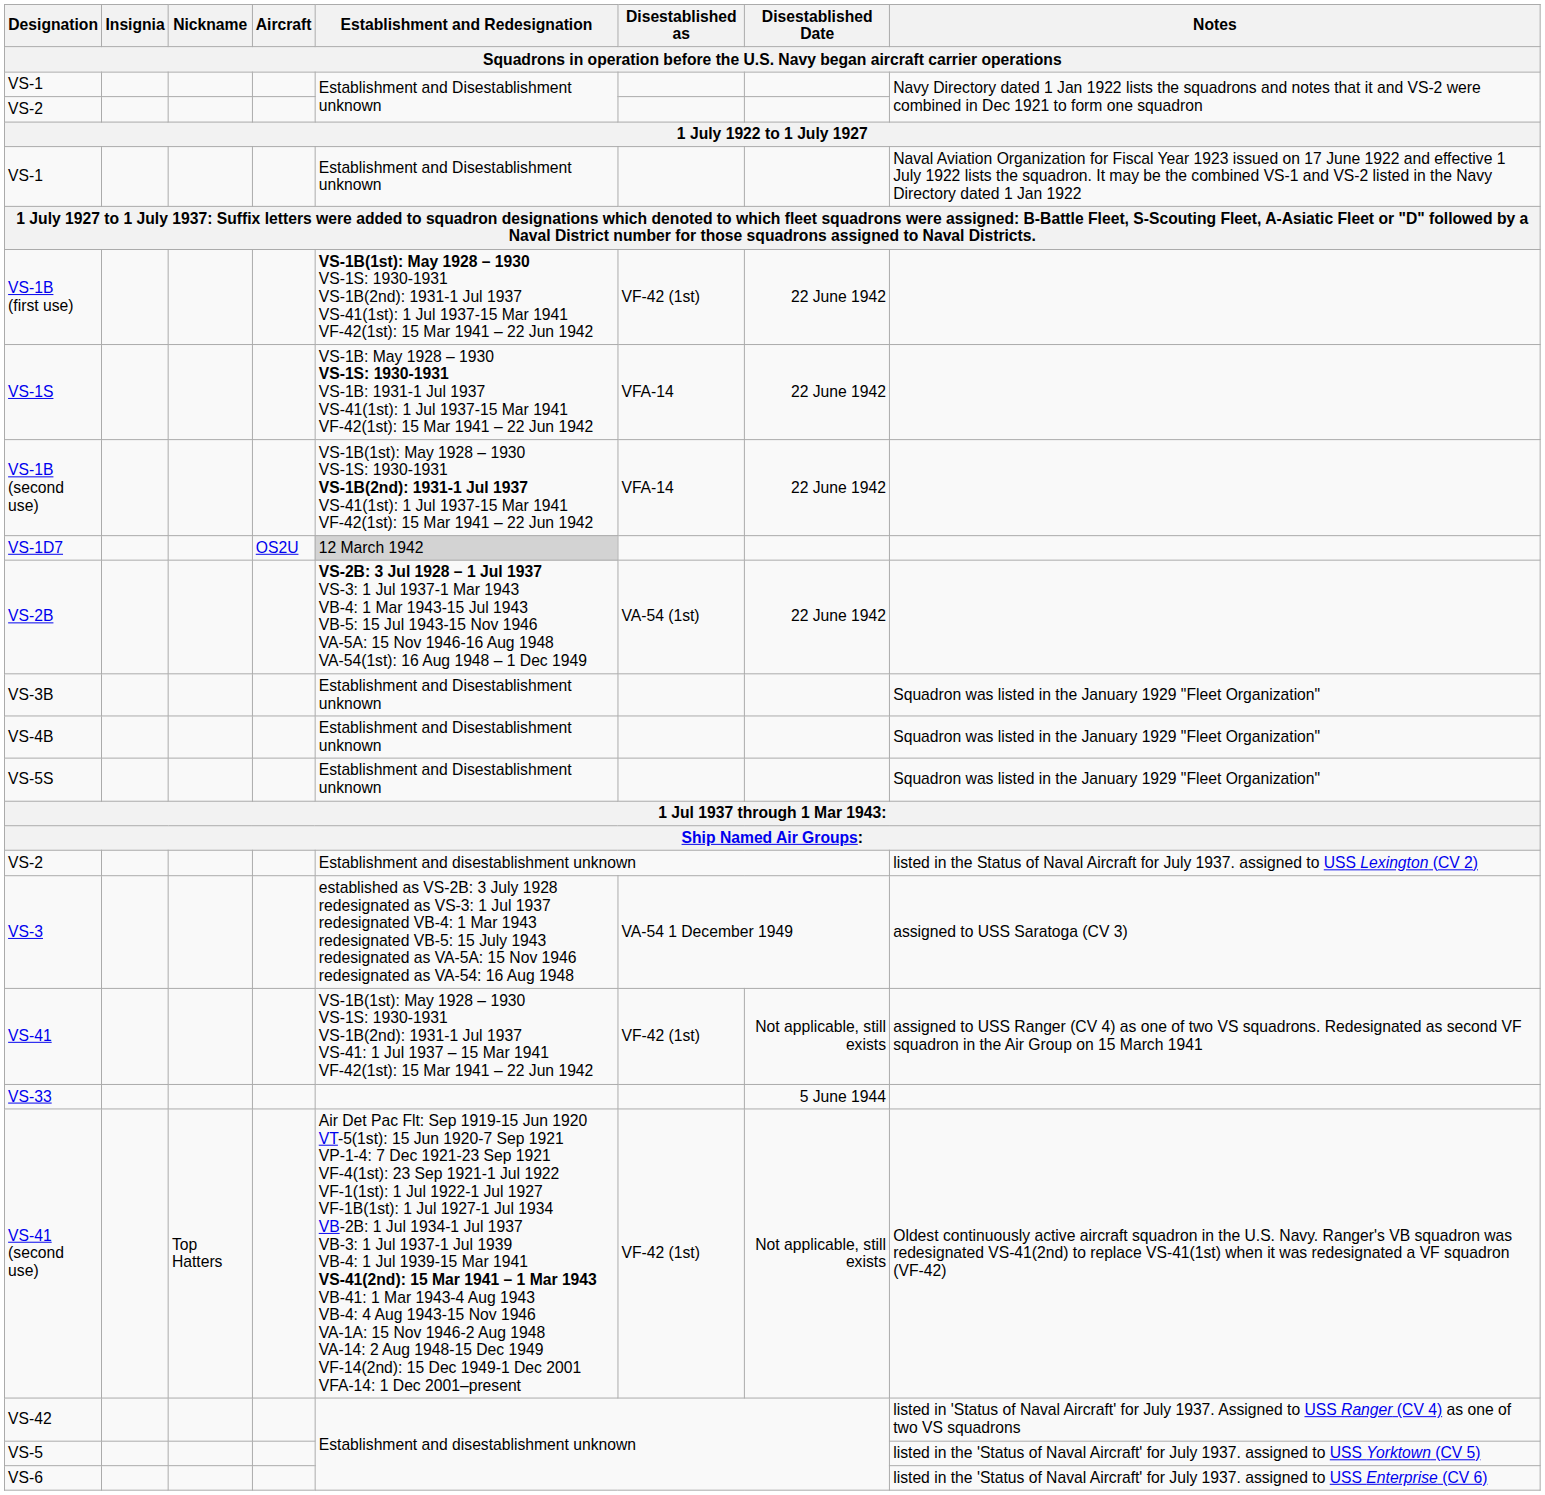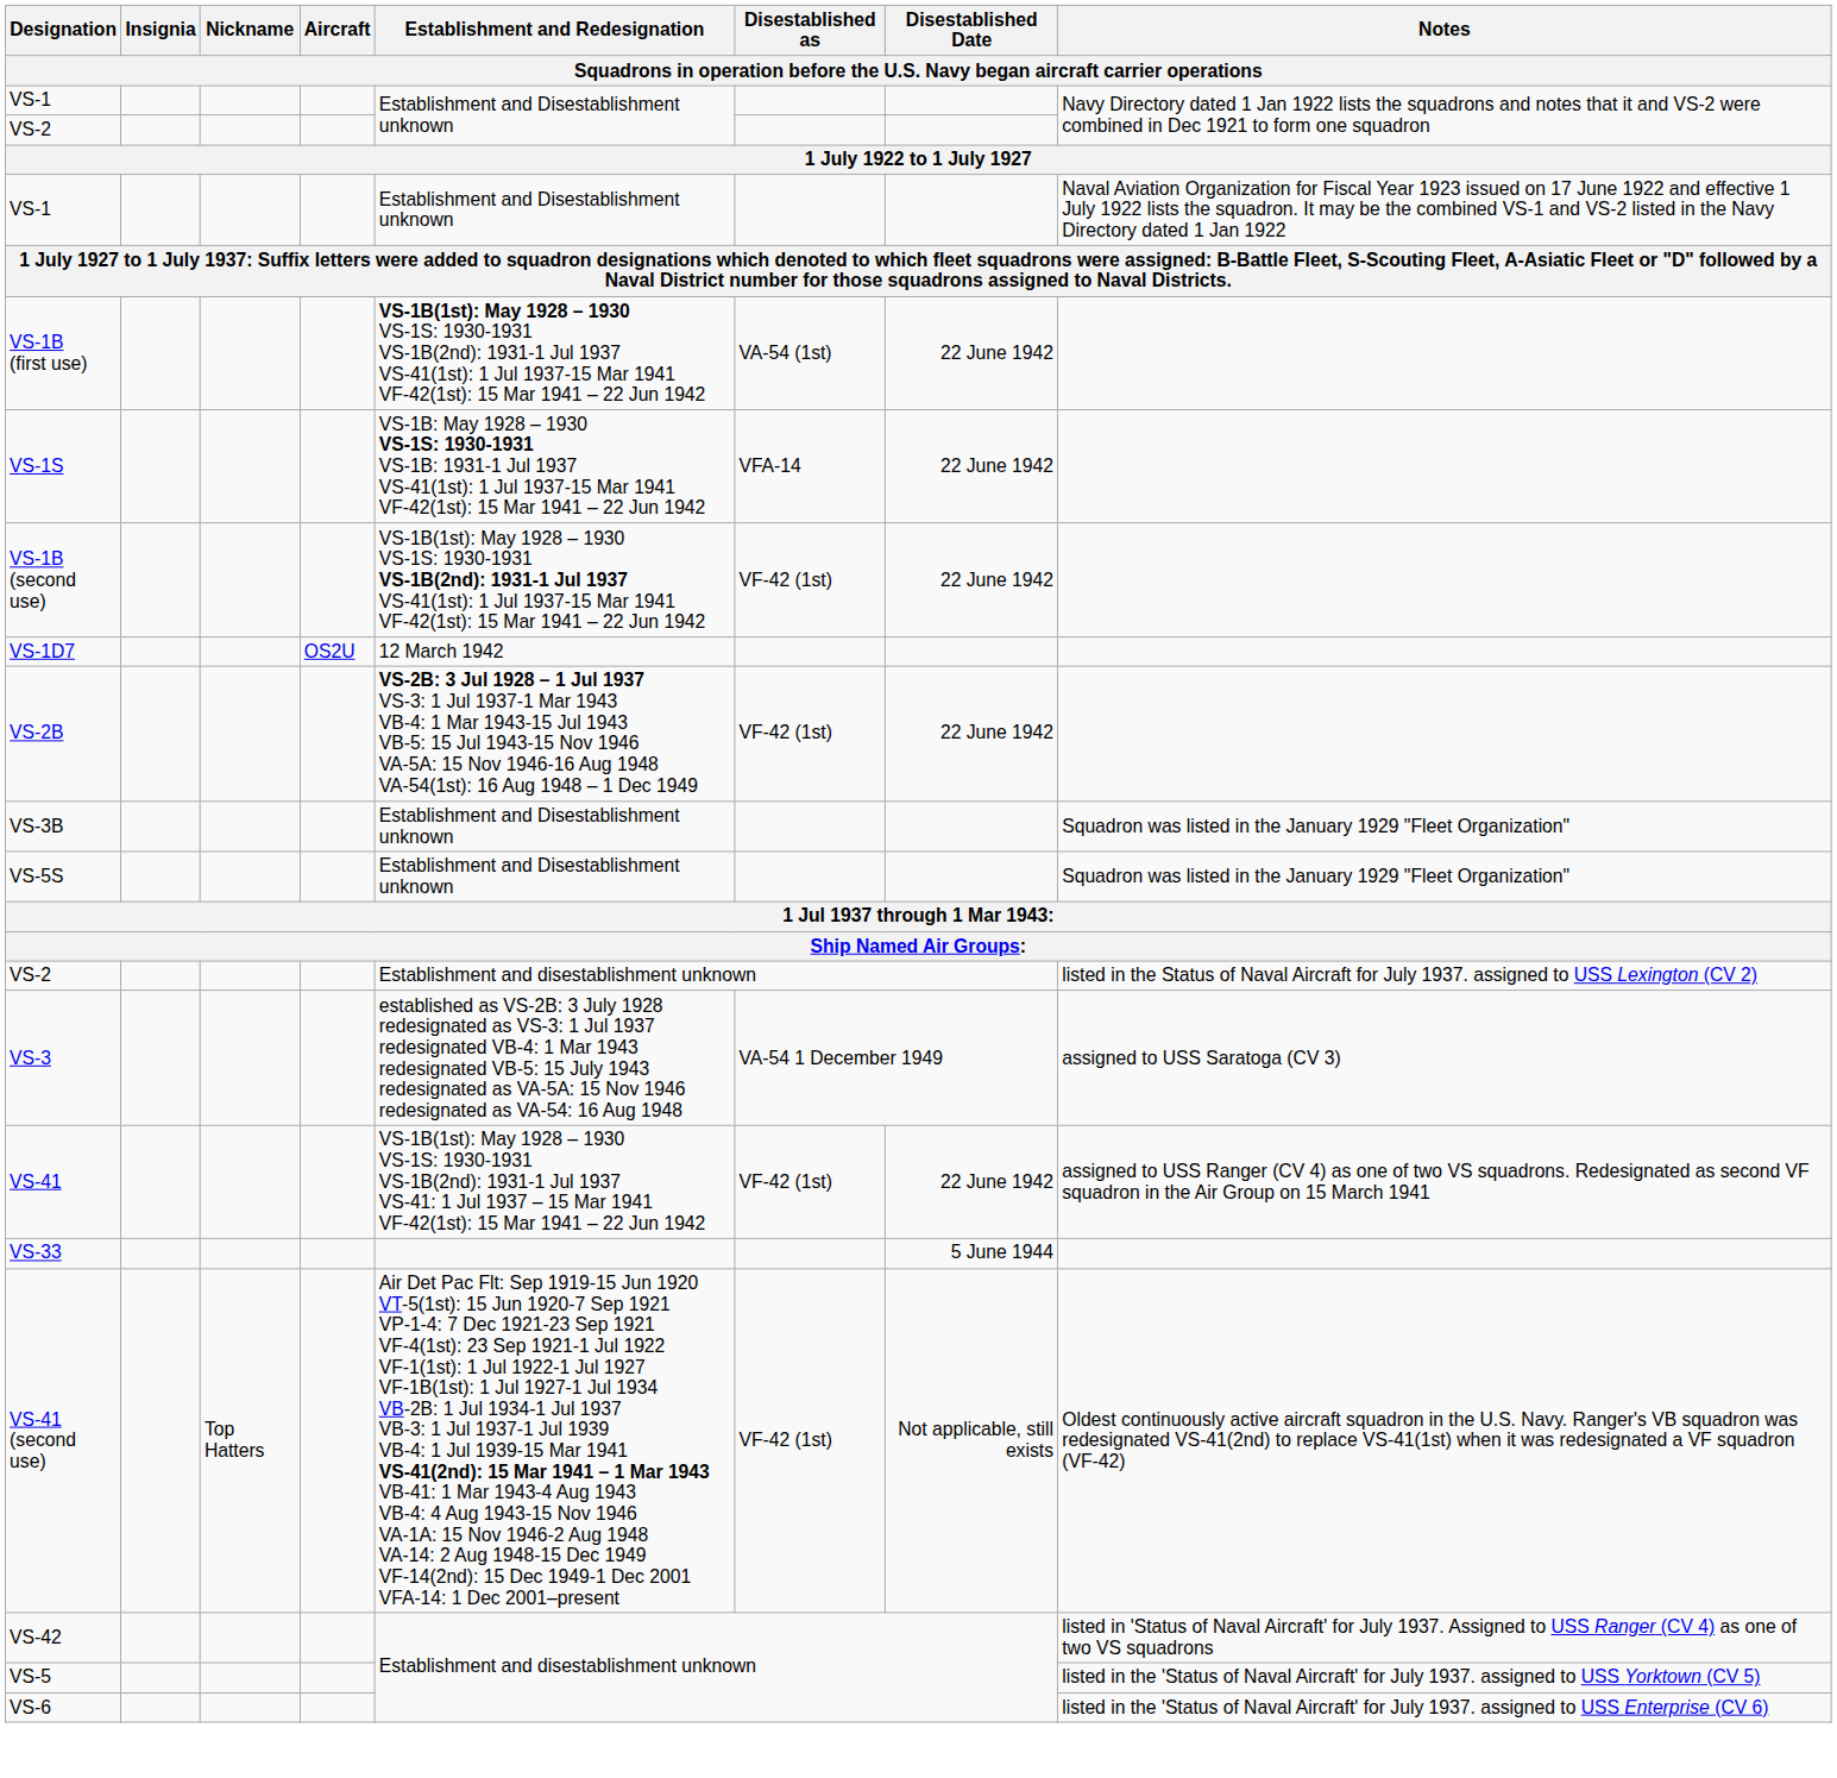VS-1B (first use) | Disestablished as: VF-42 (1st) -> VA-54 (1st)
VS-1B (second use) | Disestablished as: VFA-14 -> VF-42 (1st)
VS-1D7 | Establishment and Redesignation: lightgrey background -> no background
VS-2B | Disestablished as: VA-54 (1st) -> VF-42 (1st)
- row: VS-4B | Establishment and Disestablishment unknown | Squadron was listed in the January 1929 "Fleet Organization"
VS-41 | Disestablished Date: Not applicable, still exists -> 22 June 1942
